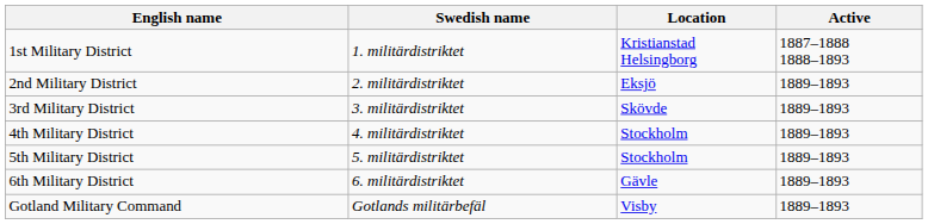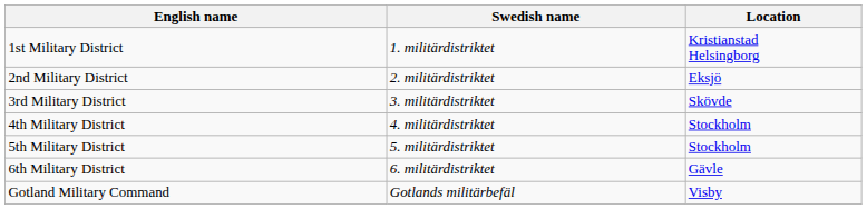- column: Active | 1887–1888 1888–1893 | 1889–1893 | 1889–1893 | 1889–1893 | 1889–1893 | 1889–1893 | 1889–1893
